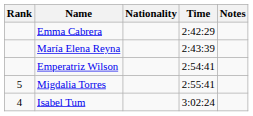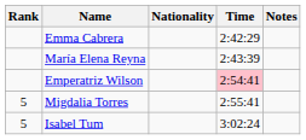Emperatriz Wilson | Time: no background -> pink background
Isabel Tum | Rank: 4 -> 5
